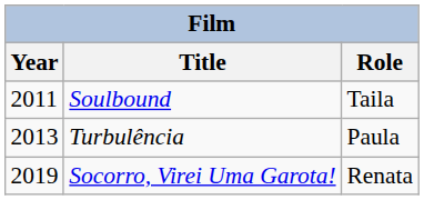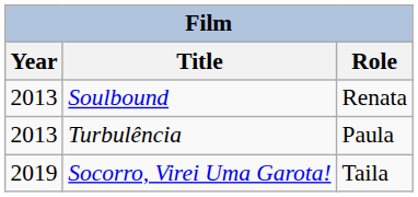Soulbound | Year: 2011 -> 2013
Soulbound | Role: Taila -> Renata
Socorro, Virei Uma Garota! | Role: Renata -> Taila
